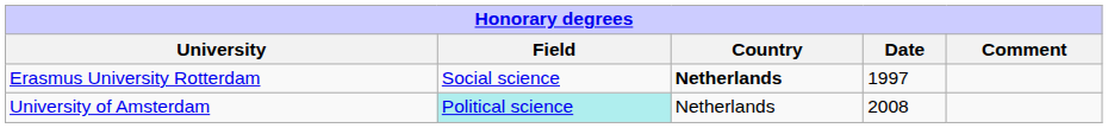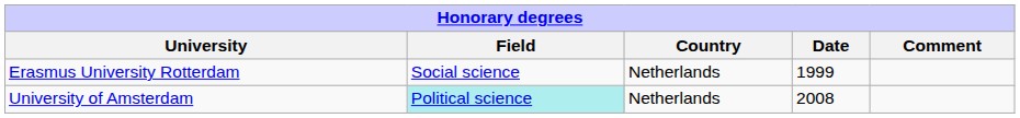Erasmus University Rotterdam | Country: bold -> normal
Erasmus University Rotterdam | Date: 1997 -> 1999
